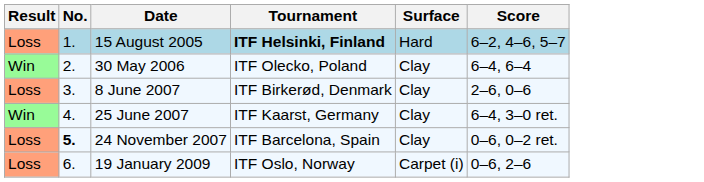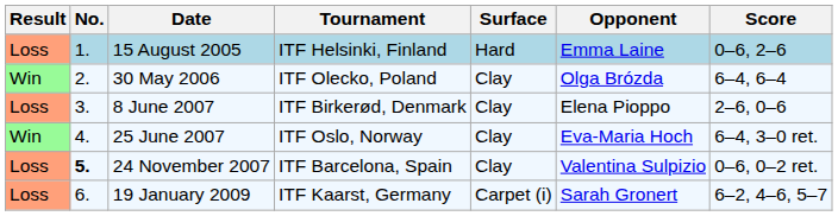+ column: Opponent | Emma Laine | Olga Brózda | Elena Pioppo | Eva-Maria Hoch | Valentina Sulpizio | Sarah Gronert
15 August 2005 | Tournament: bold -> normal
15 August 2005 | Score: 6–2, 4–6, 5–7 -> 0–6, 2–6
25 June 2007 | Tournament: ITF Kaarst, Germany -> ITF Oslo, Norway
19 January 2009 | Tournament: ITF Oslo, Norway -> ITF Kaarst, Germany
19 January 2009 | Score: 0–6, 2–6 -> 6–2, 4–6, 5–7
